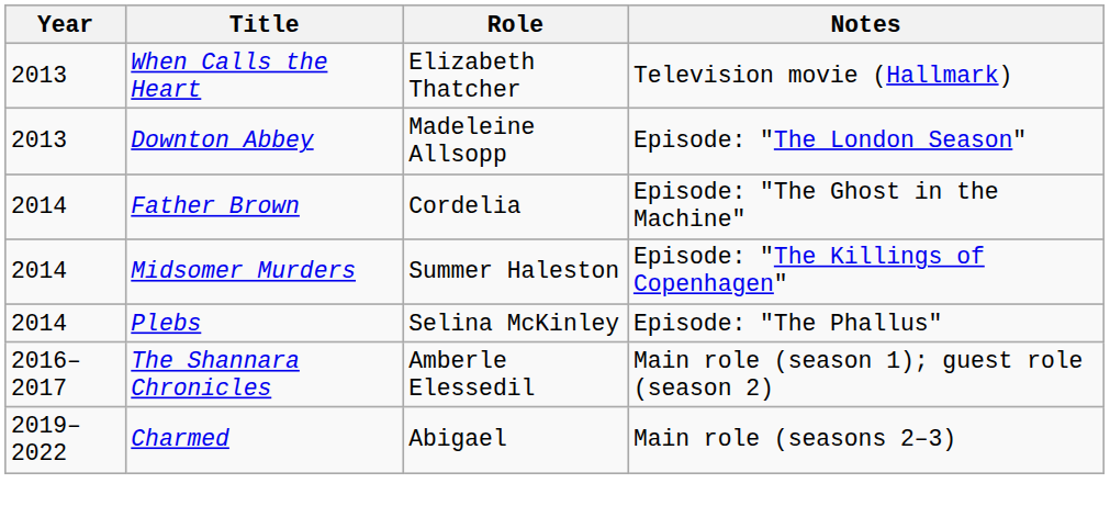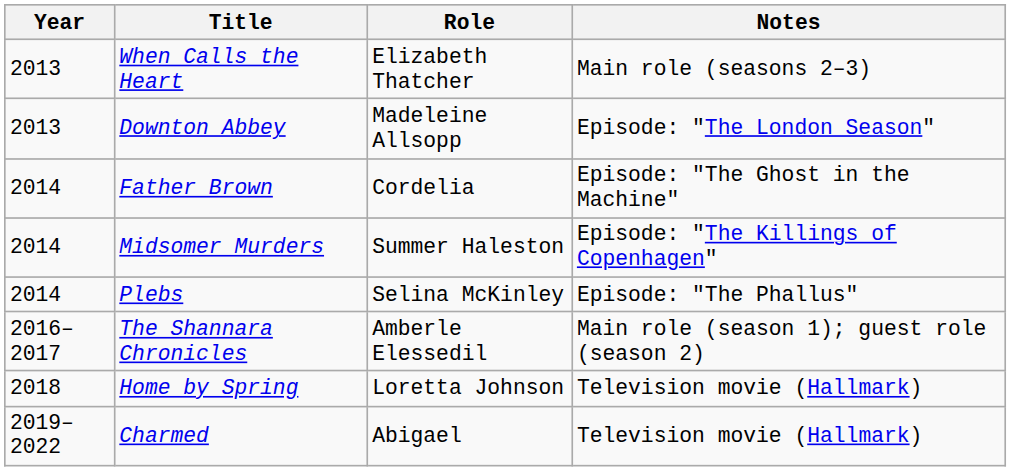When Calls the Heart | Notes: Television movie (Hallmark) -> Main role (seasons 2–3)
+ row: 2018 | Home by Spring | Loretta Johnson | Television movie (Hallmark)
Charmed | Notes: Main role (seasons 2–3) -> Television movie (Hallmark)
